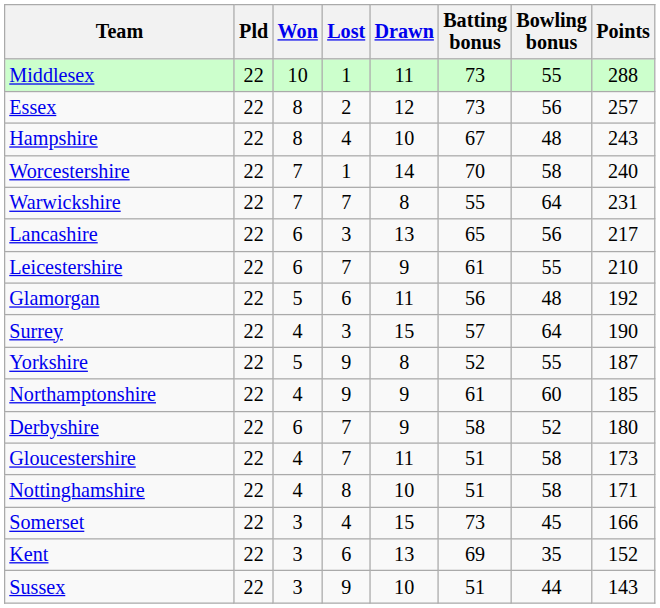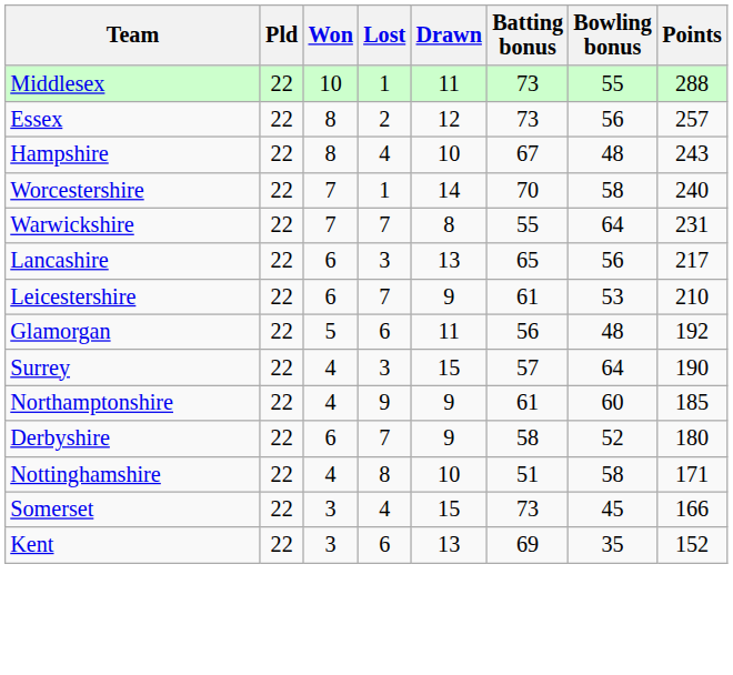Leicestershire | Bowling bonus: 55 -> 53
- row: Yorkshire | 22 | 5 | 9 | 8 | 52 | 55 | 187
- row: Gloucestershire | 22 | 4 | 7 | 11 | 51 | 58 | 173
- row: Sussex | 22 | 3 | 9 | 10 | 51 | 44 | 143
